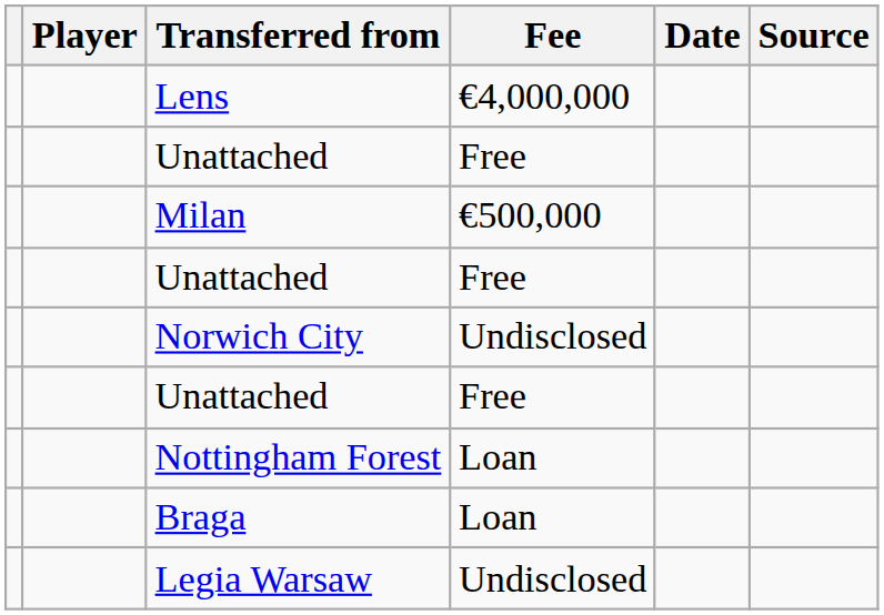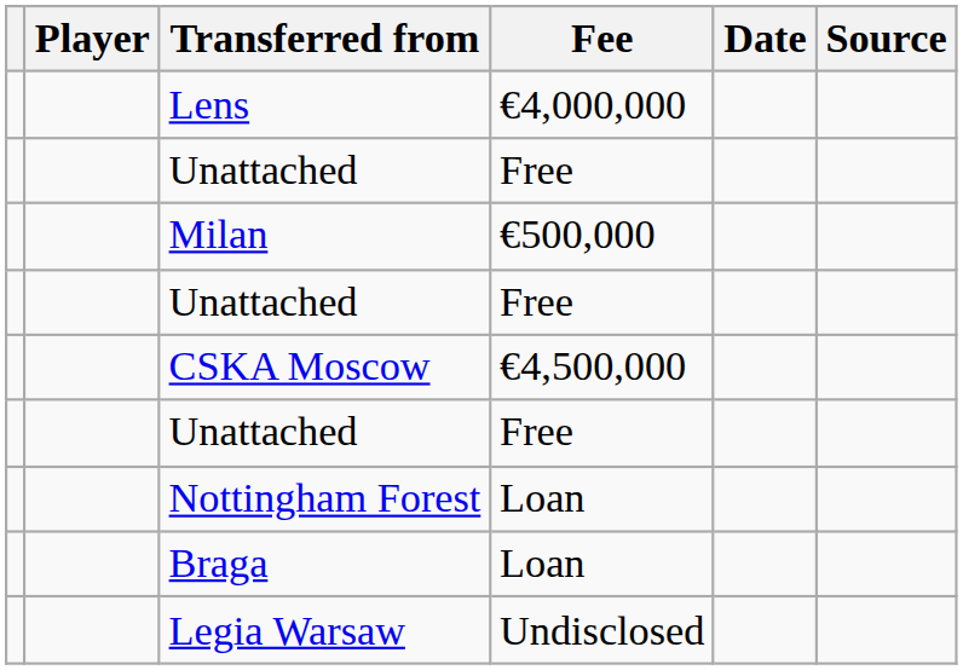- row: Norwich City | Undisclosed
+ row: CSKA Moscow | €4,500,000
